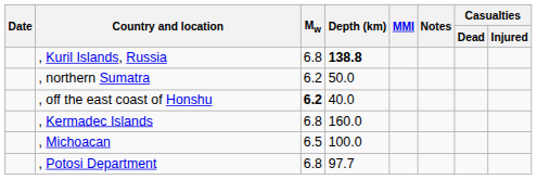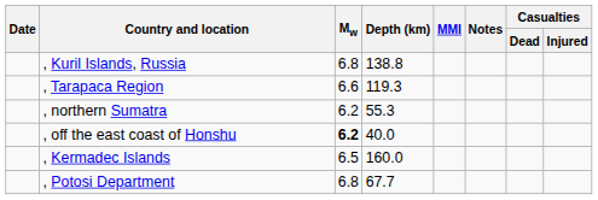, Kuril Islands, Russia | Depth (km): bold -> normal
+ row: , Tarapaca Region | 6.6 | 119.3
, northern Sumatra | Depth (km): 50.0 -> 55.3
, Kermadec Islands | Mw: 6.8 -> 6.5
- row: , Michoacan | 6.5 | 100.0
, Potosi Department | Depth (km): 97.7 -> 67.7
